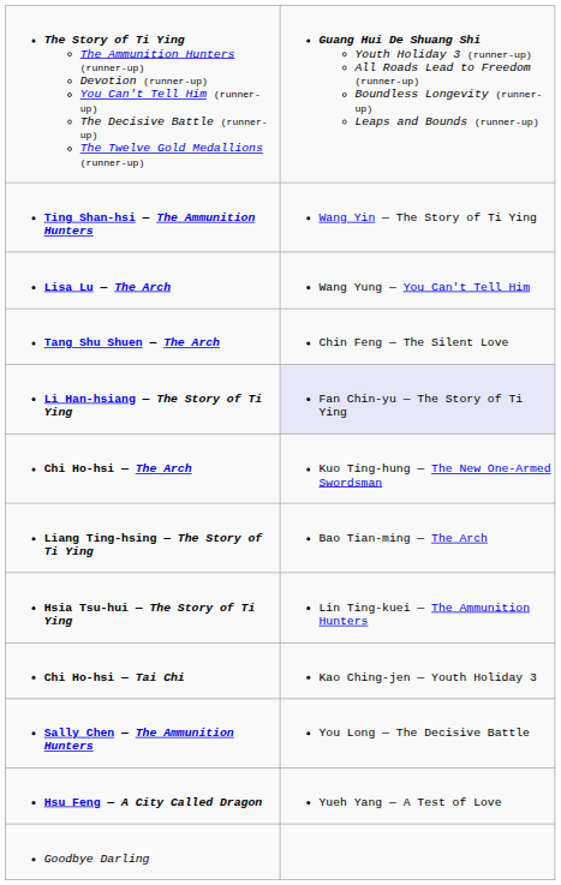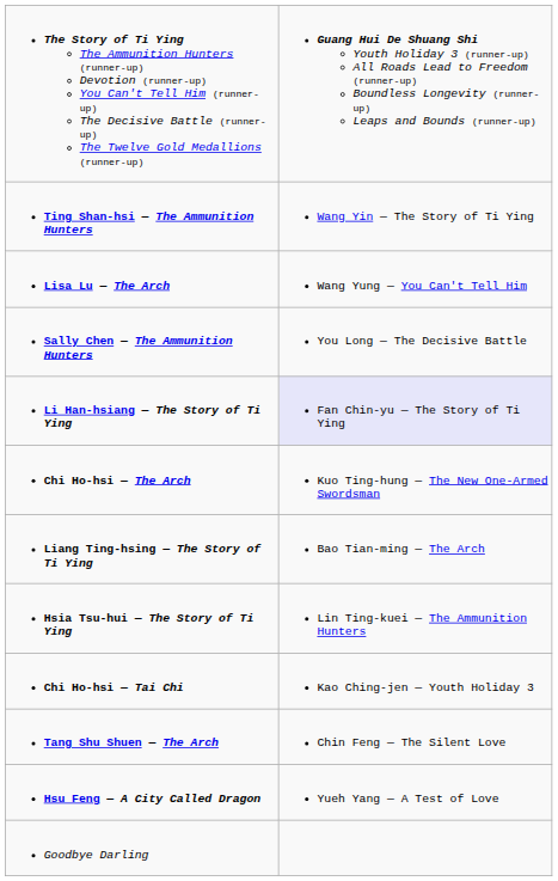rows swapped: Sally Chen — The Ammunition Hunters <-> Tang Shu Shuen — The Arch
